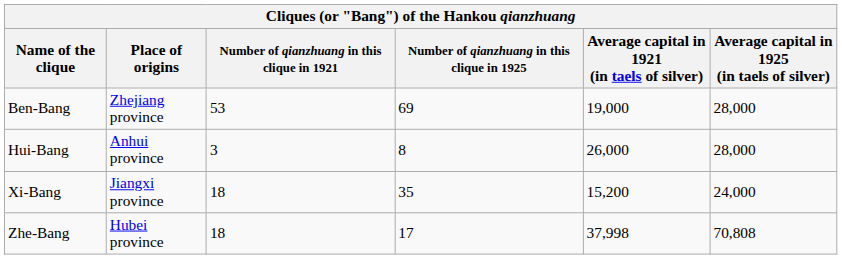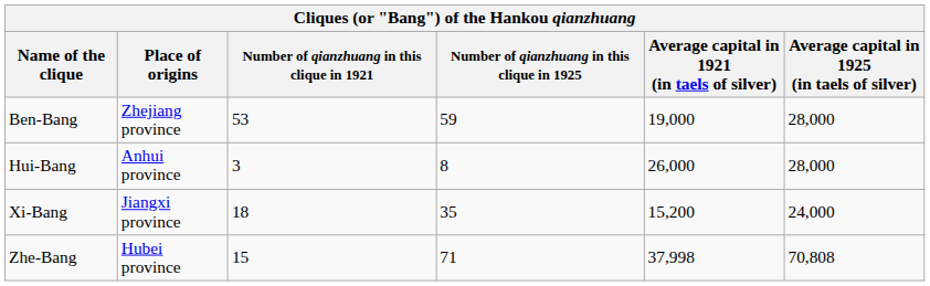Ben-Bang | Number of qianzhuang in this clique in 1925: 69 -> 59
Zhe-Bang | Number of qianzhuang in this clique in 1921: 18 -> 15
Zhe-Bang | Number of qianzhuang in this clique in 1925: 17 -> 71
